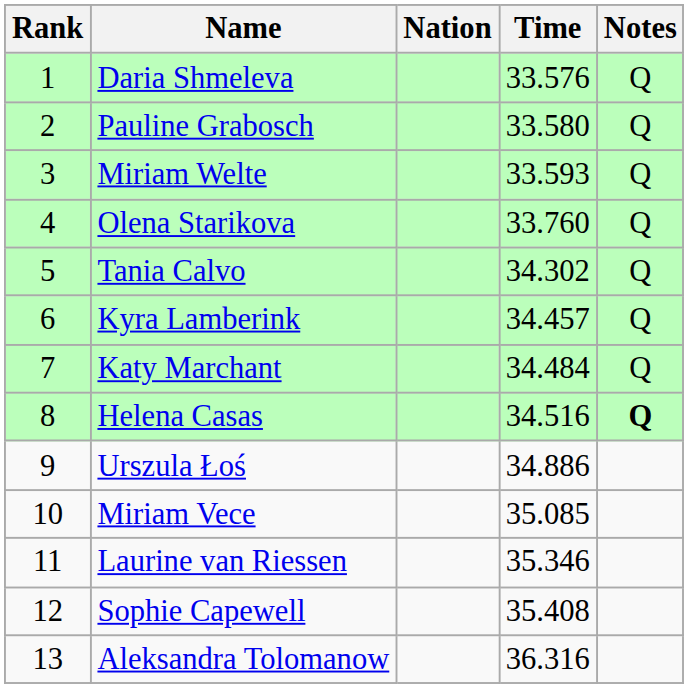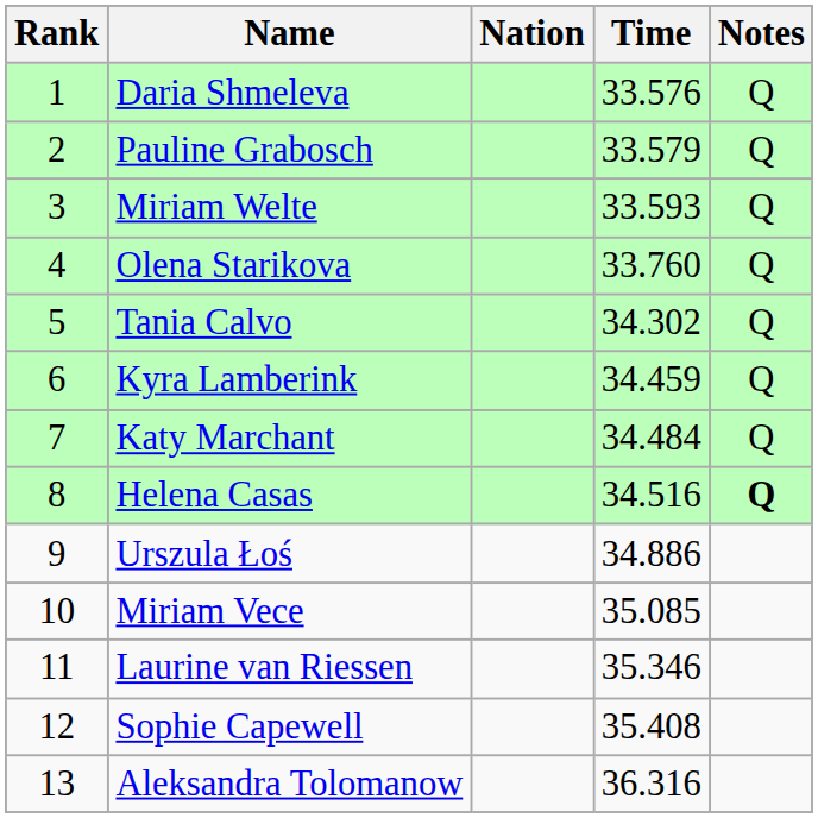Pauline Grabosch | Time: 33.580 -> 33.579
Kyra Lamberink | Time: 34.457 -> 34.459
